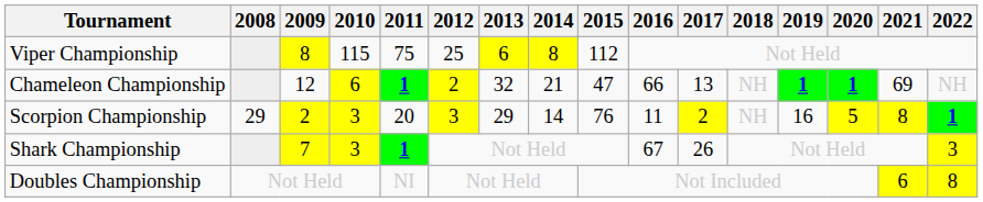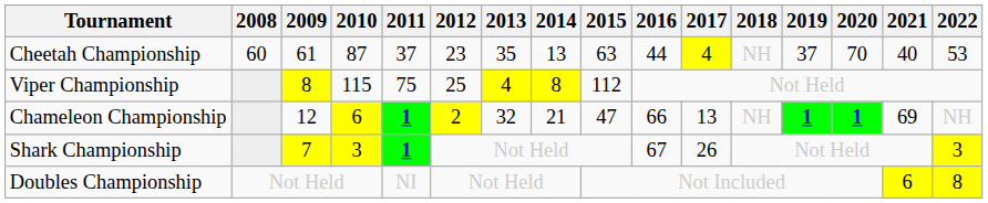+ row: Cheetah Championship | 60 | 61 | 87 | 37 | 23 | 35 | 13 | 63 | 44 | 4 | NH | 37 | 70 | 40 | 53
Viper Championship | 2013: 6 -> 4
- row: Scorpion Championship | 29 | 2 | 3 | 20 | 3 | 29 | 14 | 76 | 11 | 2 | NH | 16 | 5 | 8 | 1
